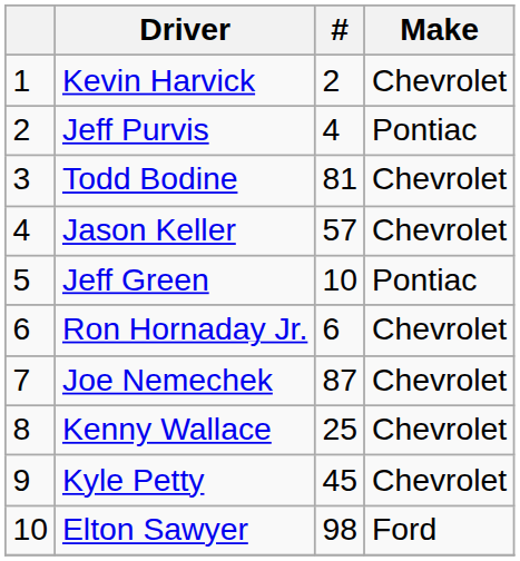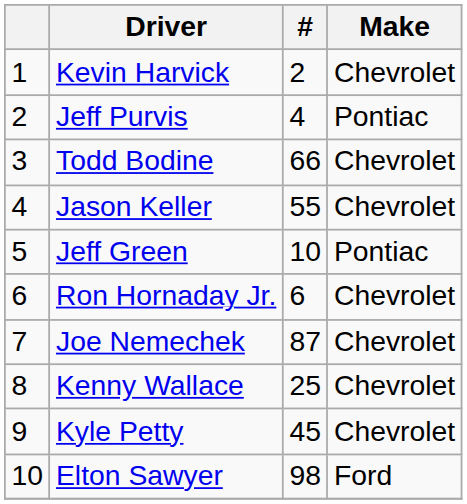Todd Bodine | #: 81 -> 66
Jason Keller | #: 57 -> 55
